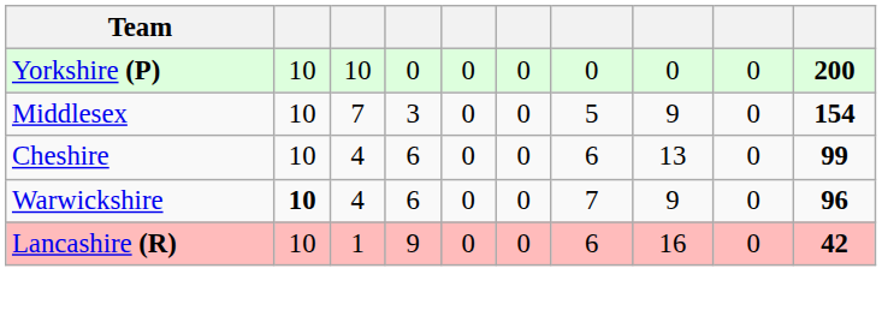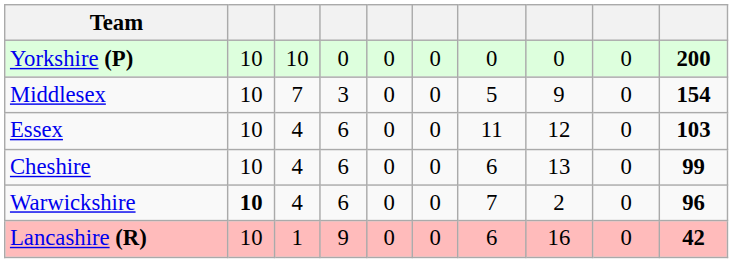+ row: Essex | 10 | 4 | 6 | 0 | 0 | 11 | 12 | 0 | 103
Warwickshire | column 8: 9 -> 2
